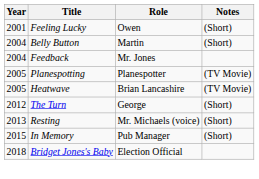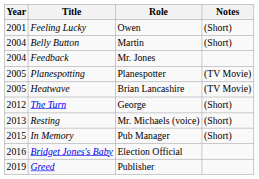Bridget Jones's Baby | Year: 2018 -> 2016
+ row: 2019 | Greed | Publisher
